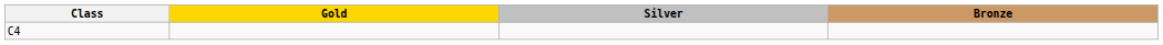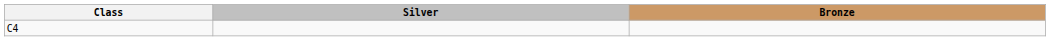- column: Gold
